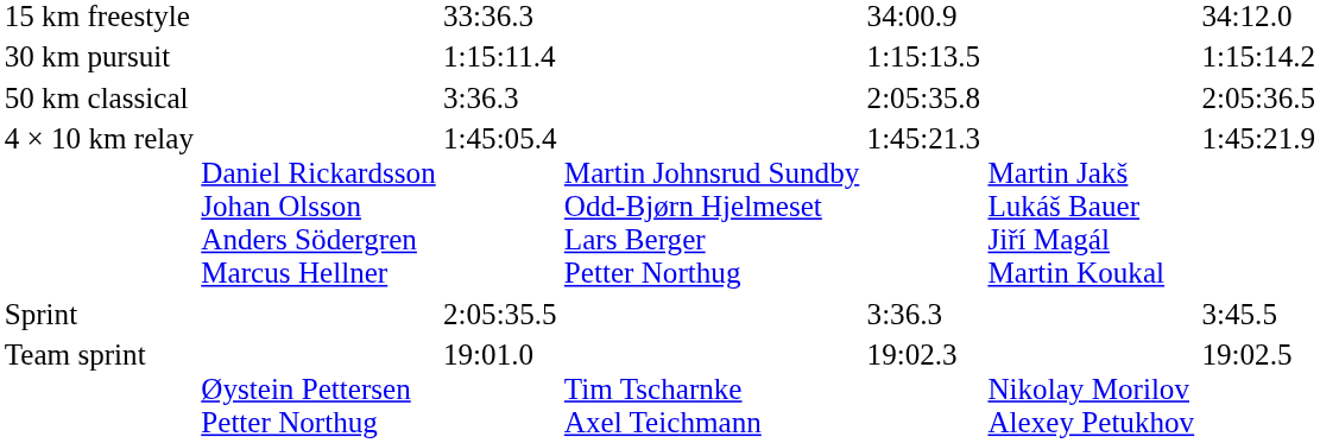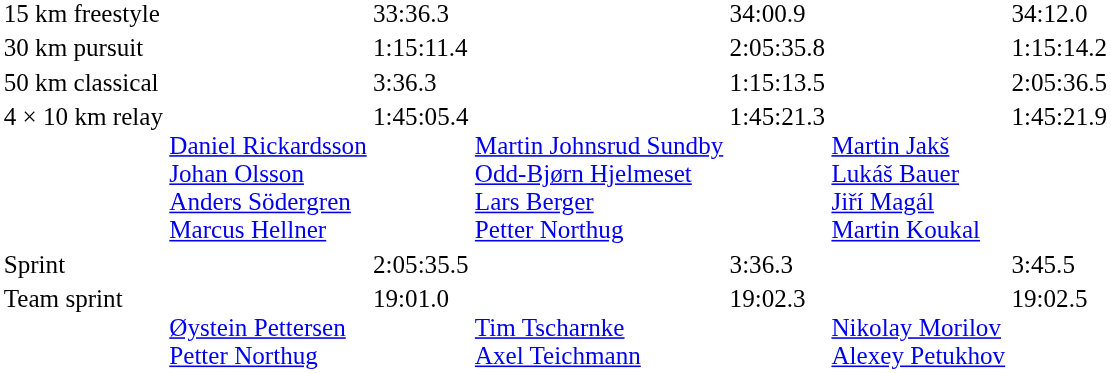30 km pursuit | column 5: 1:15:13.5 -> 2:05:35.8
50 km classical | column 5: 2:05:35.8 -> 1:15:13.5
